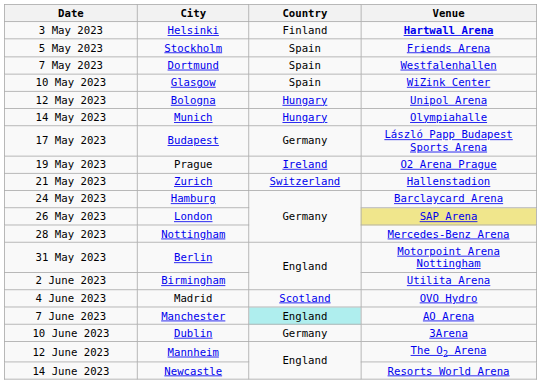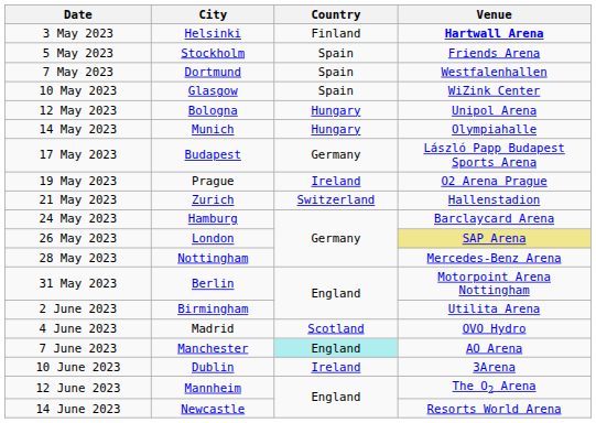10 June 2023 | Country: Germany -> Ireland
